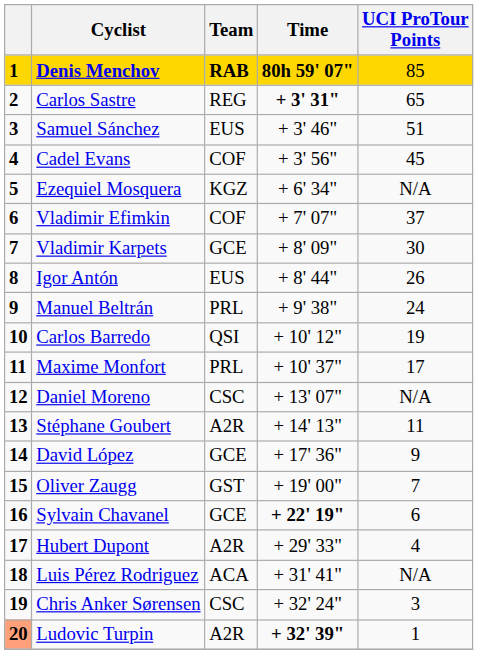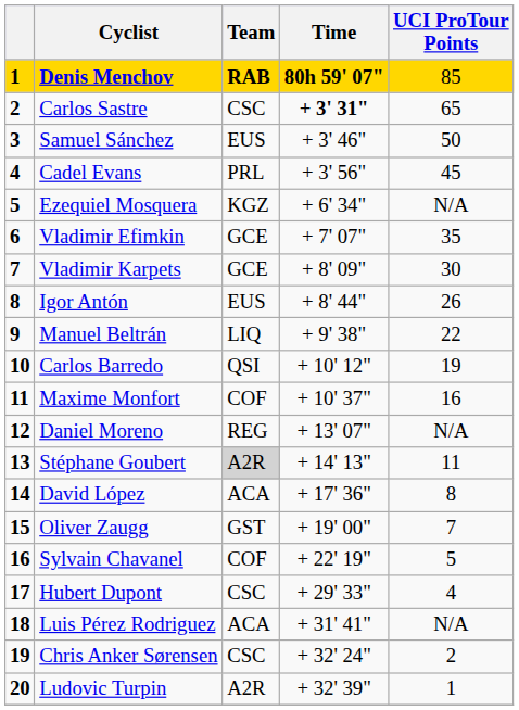Carlos Sastre | Team: REG -> CSC
Samuel Sánchez | UCI ProTour Points: 51 -> 50
Cadel Evans | Team: COF -> PRL
Vladimir Efimkin | Team: COF -> GCE
Vladimir Efimkin | UCI ProTour Points: 37 -> 35
Manuel Beltrán | Team: PRL -> LIQ
Manuel Beltrán | UCI ProTour Points: 24 -> 22
Maxime Monfort | Team: PRL -> COF
Maxime Monfort | UCI ProTour Points: 17 -> 16
Daniel Moreno | Team: CSC -> REG
Stéphane Goubert | Team: no background -> lightgrey background
David López | Team: GCE -> ACA
David López | UCI ProTour Points: 9 -> 8
Sylvain Chavanel | Team: GCE -> COF
Sylvain Chavanel | Time: bold -> normal
Sylvain Chavanel | UCI ProTour Points: 6 -> 5
Hubert Dupont | Team: A2R -> CSC
Chris Anker Sørensen | UCI ProTour Points: 3 -> 2
Ludovic Turpin | column 1: lightsalmon background -> no background
Ludovic Turpin | Time: bold -> normal
